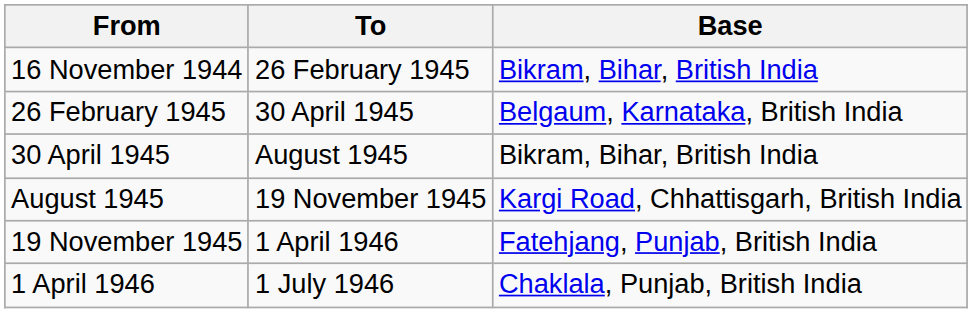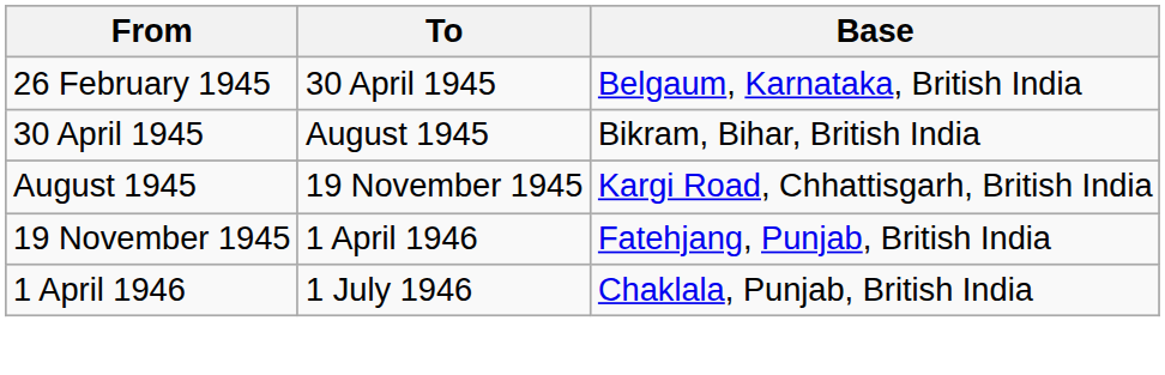- row: 16 November 1944 | 26 February 1945 | Bikram, Bihar, British India
